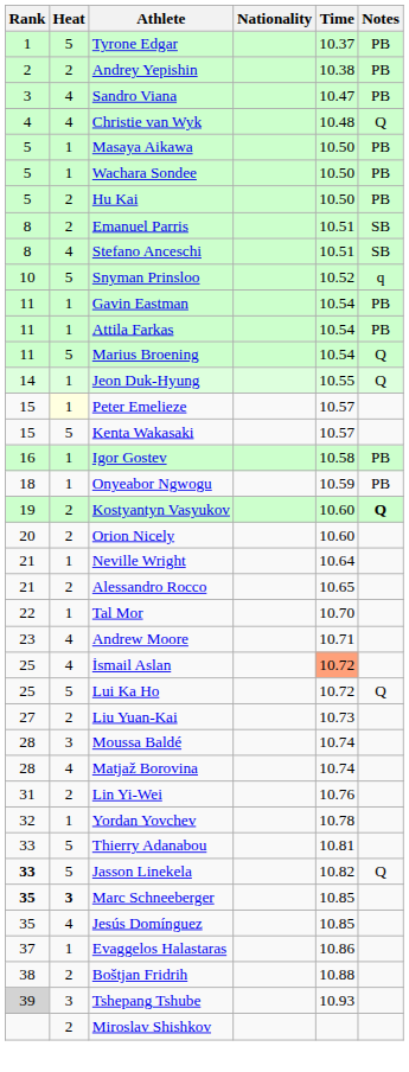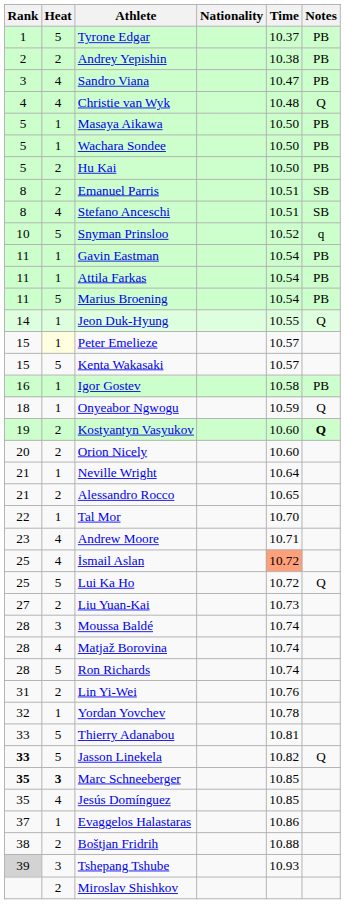Marius Broening | Notes: Q -> PB
Onyeabor Ngwogu | Notes: PB -> Q
+ row: 28 | 5 | Ron Richards | 10.74
